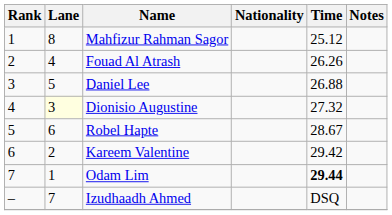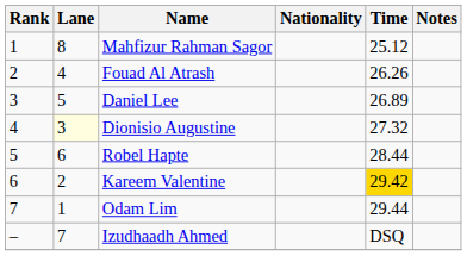Daniel Lee | Time: 26.88 -> 26.89
Robel Hapte | Time: 28.67 -> 28.44
Kareem Valentine | Time: no background -> gold background
Odam Lim | Time: bold -> normal
